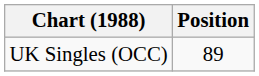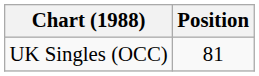UK Singles (OCC) | Position: 89 -> 81
